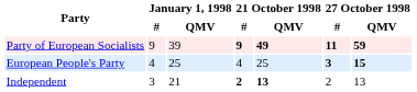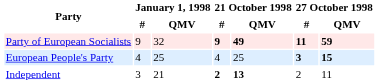Party of European Socialists | January 1, 1998 / QMV: 39 -> 32
Independent | 27 October 1998 / QMV: 13 -> 11
